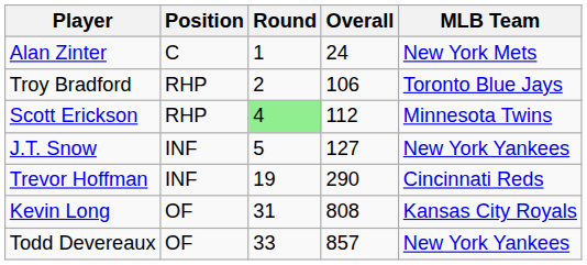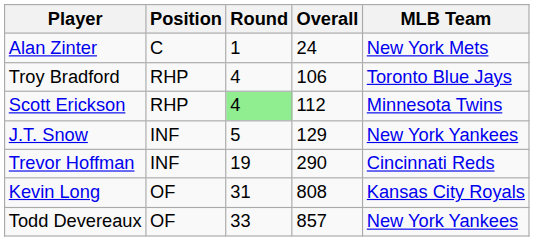Troy Bradford | Round: 2 -> 4
J.T. Snow | Overall: 127 -> 129
